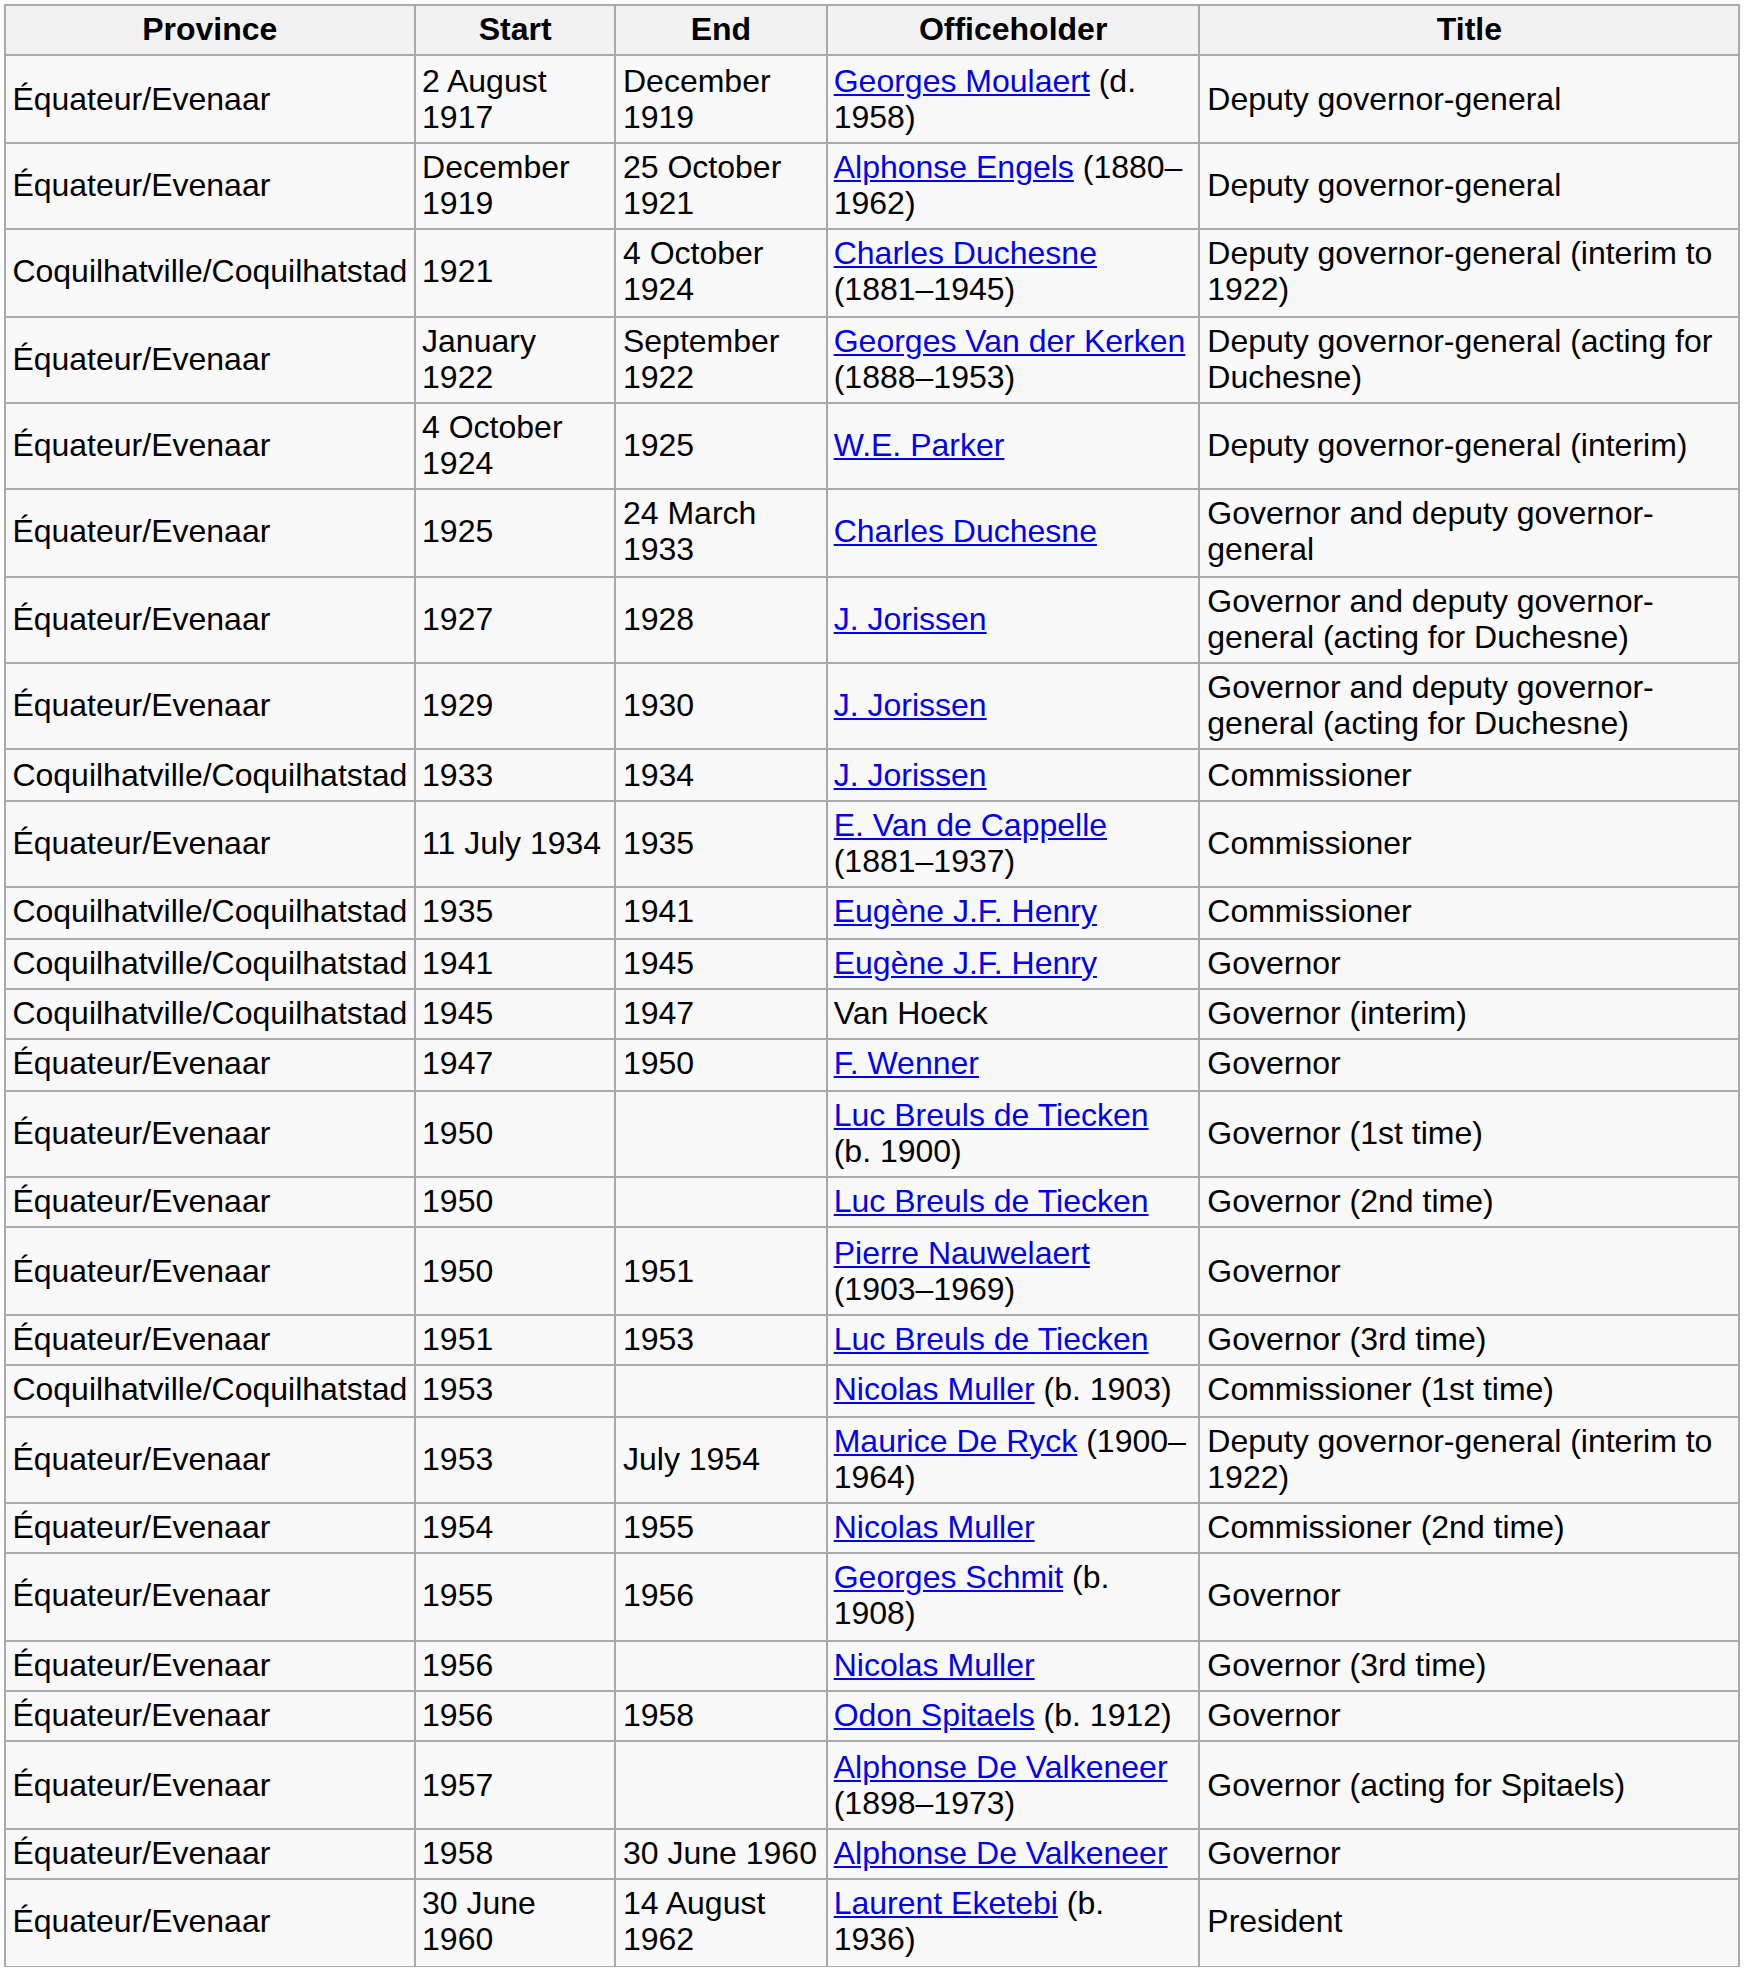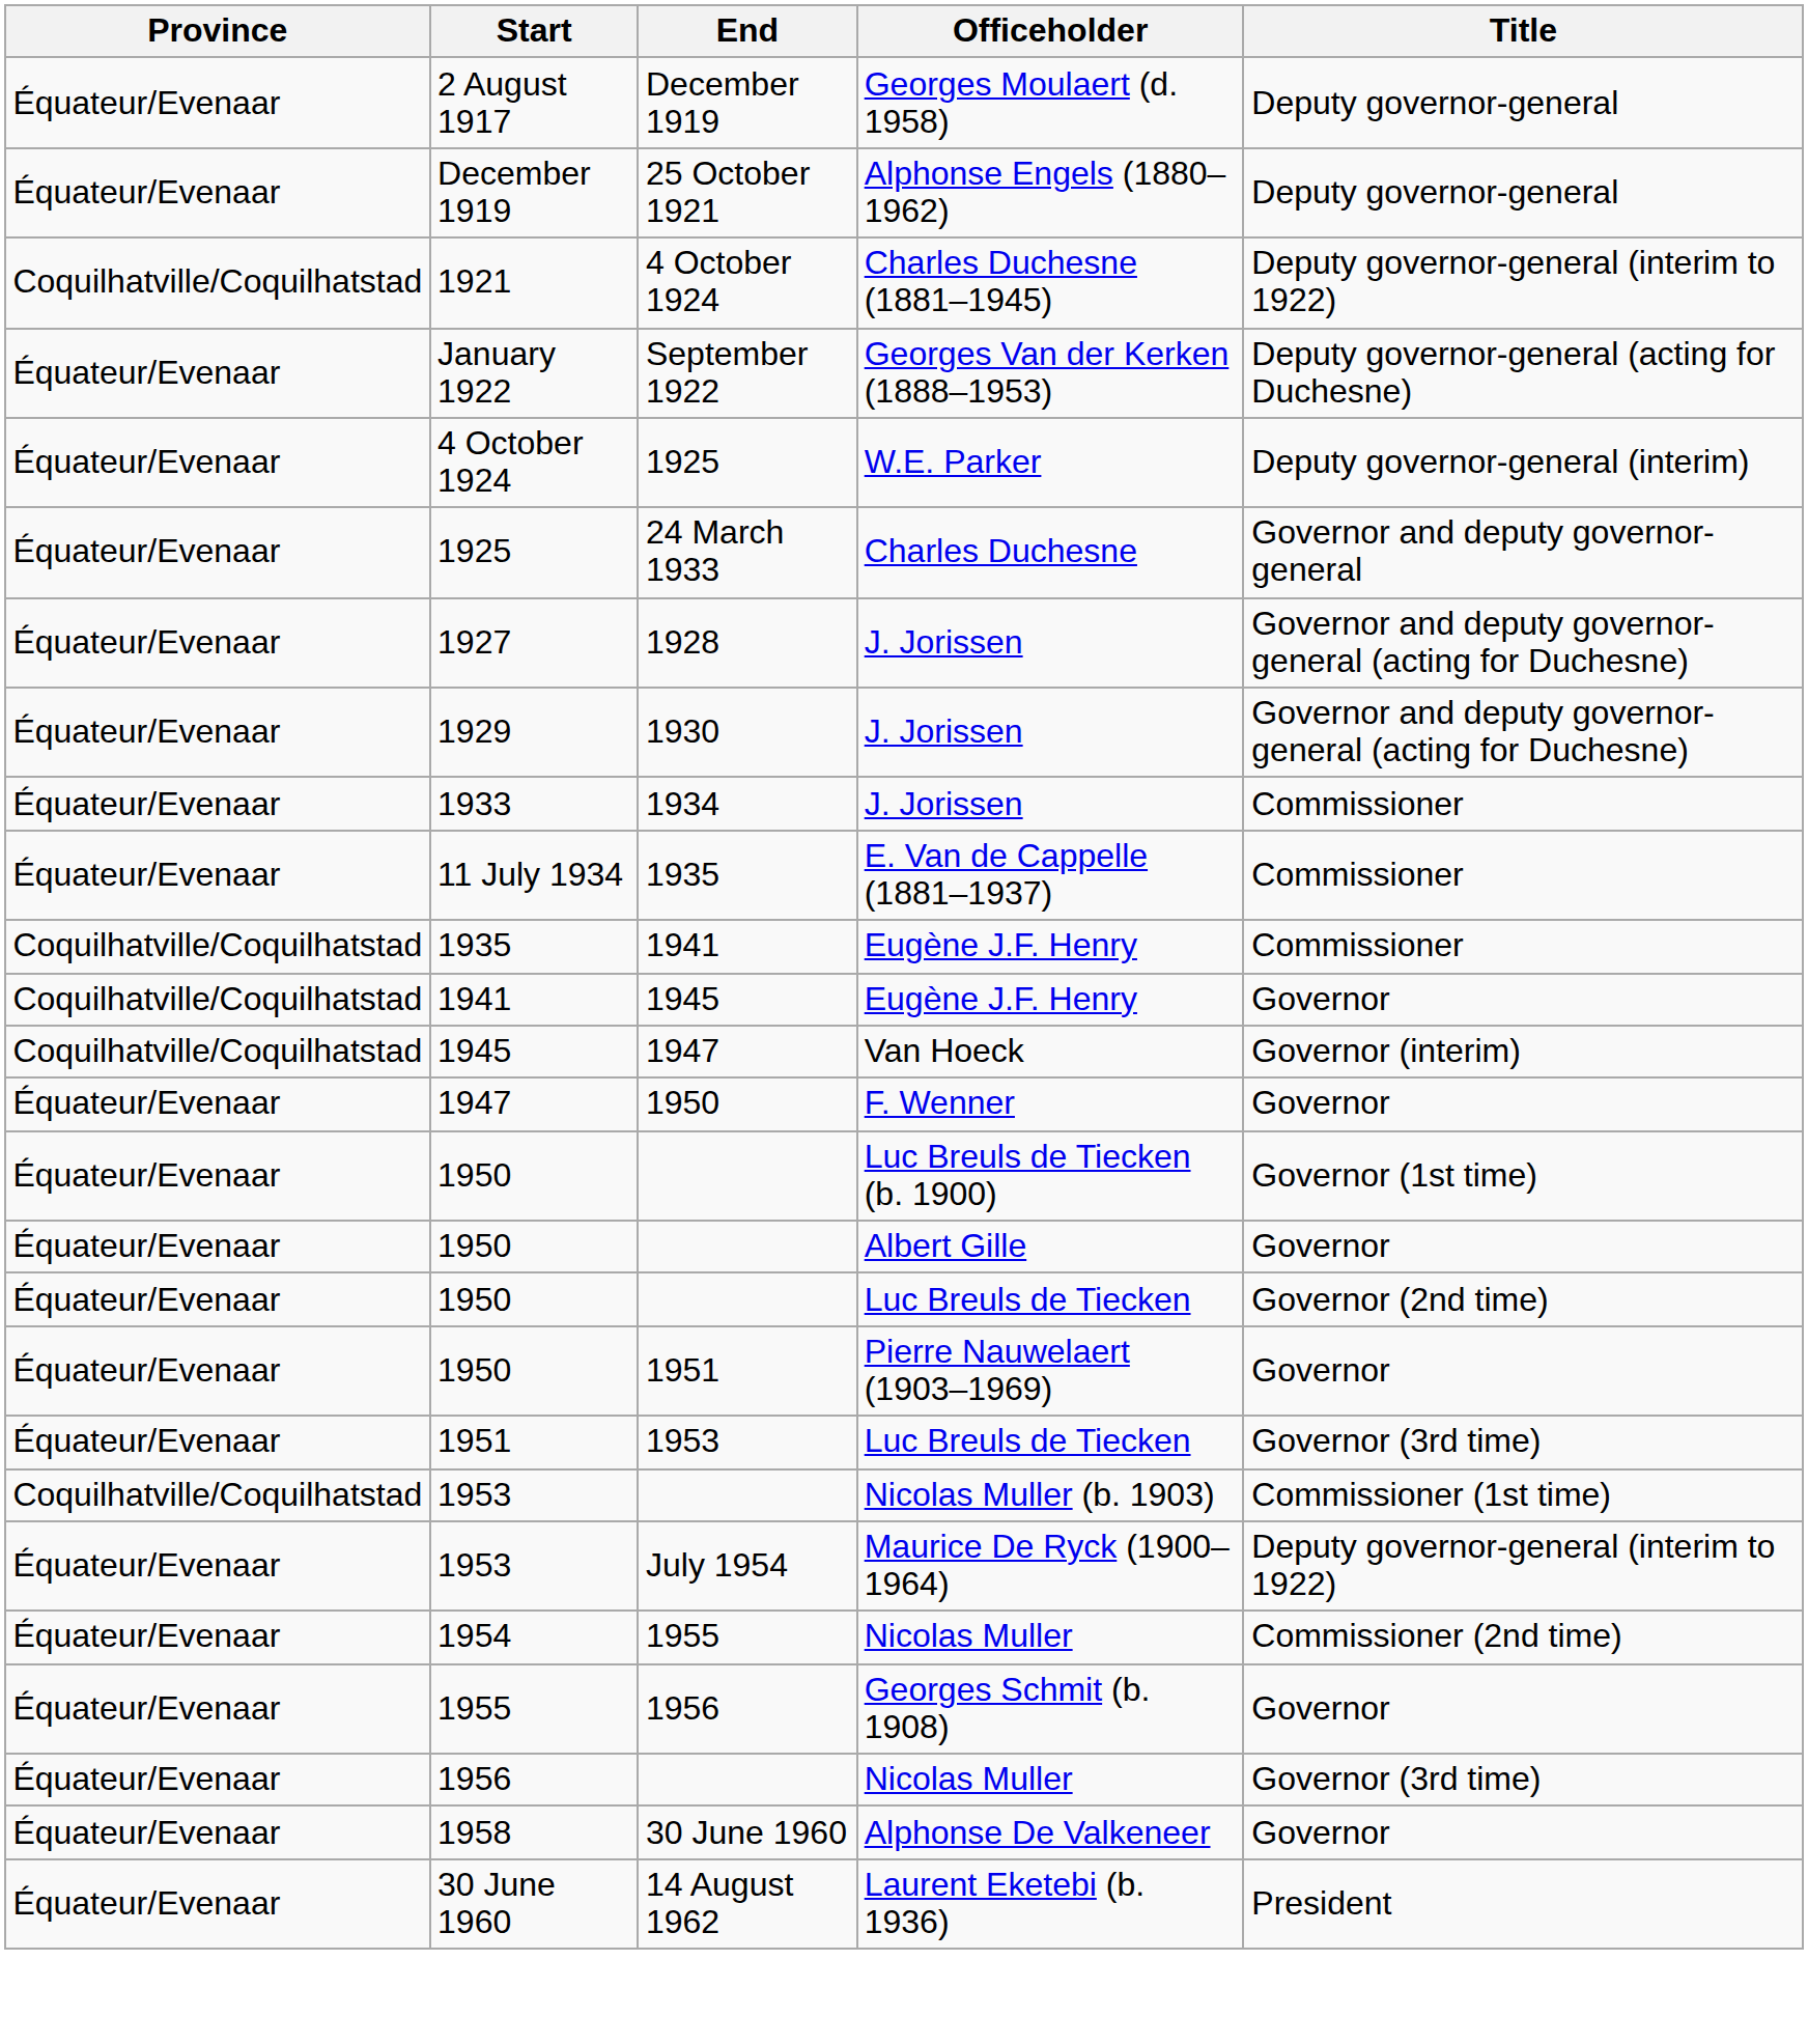1933 | Province: Coquilhatville/Coquilhatstad -> Équateur/Evenaar
+ row: Équateur/Evenaar | 1950 | Albert Gille | Governor
- row: Équateur/Evenaar | 1956 | 1958 | Odon Spitaels (b. 1912) | Governor
- row: Équateur/Evenaar | 1957 | Alphonse De Valkeneer (1898–1973) | Governor (acting for Spitaels)
